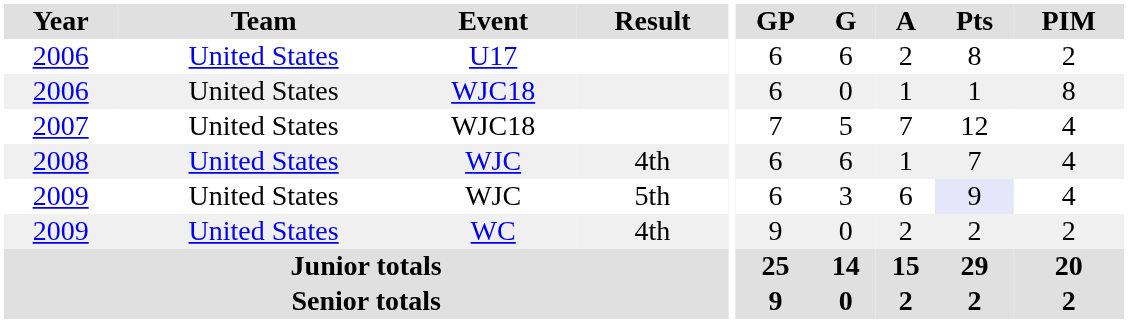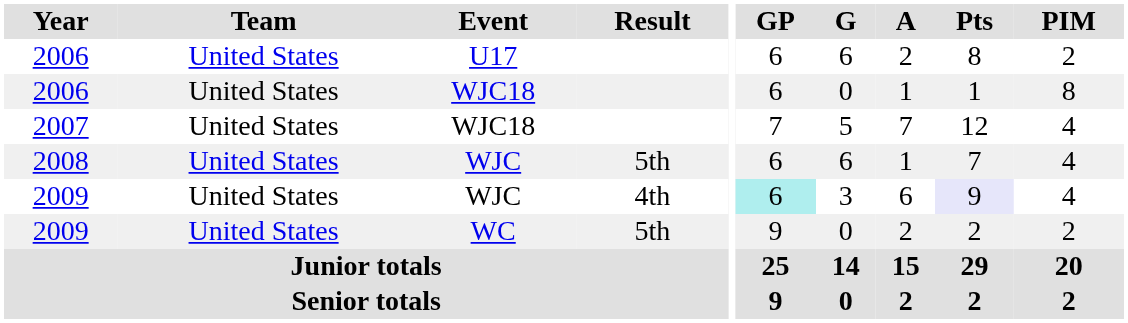2008 | Result: 4th -> 5th
2009 / WJC | Result: 5th -> 4th
2009 / WJC | GP: no background -> paleturquoise background
2009 / WC | Result: 4th -> 5th
